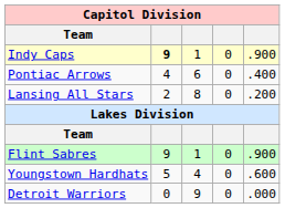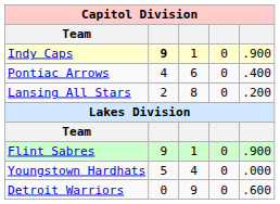Youngstown Hardhats | column 5: .600 -> .000
Detroit Warriors | column 5: .000 -> .600
